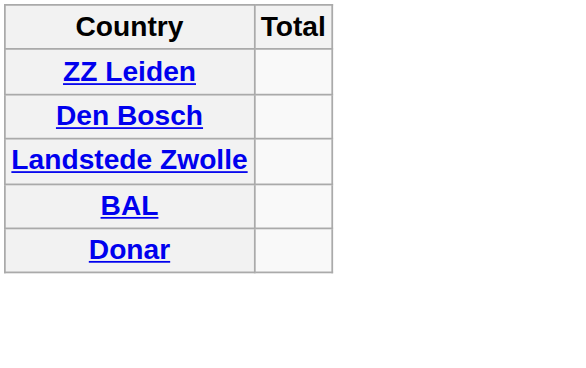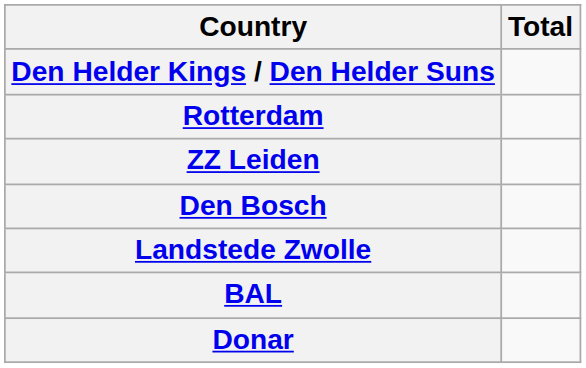+ row: Den Helder Kings / Den Helder Suns
+ row: Rotterdam
